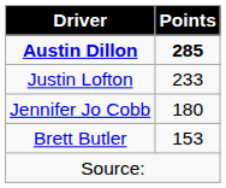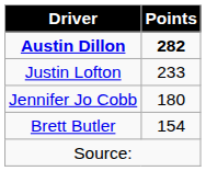Austin Dillon | Points: 285 -> 282
Brett Butler | Points: 153 -> 154
